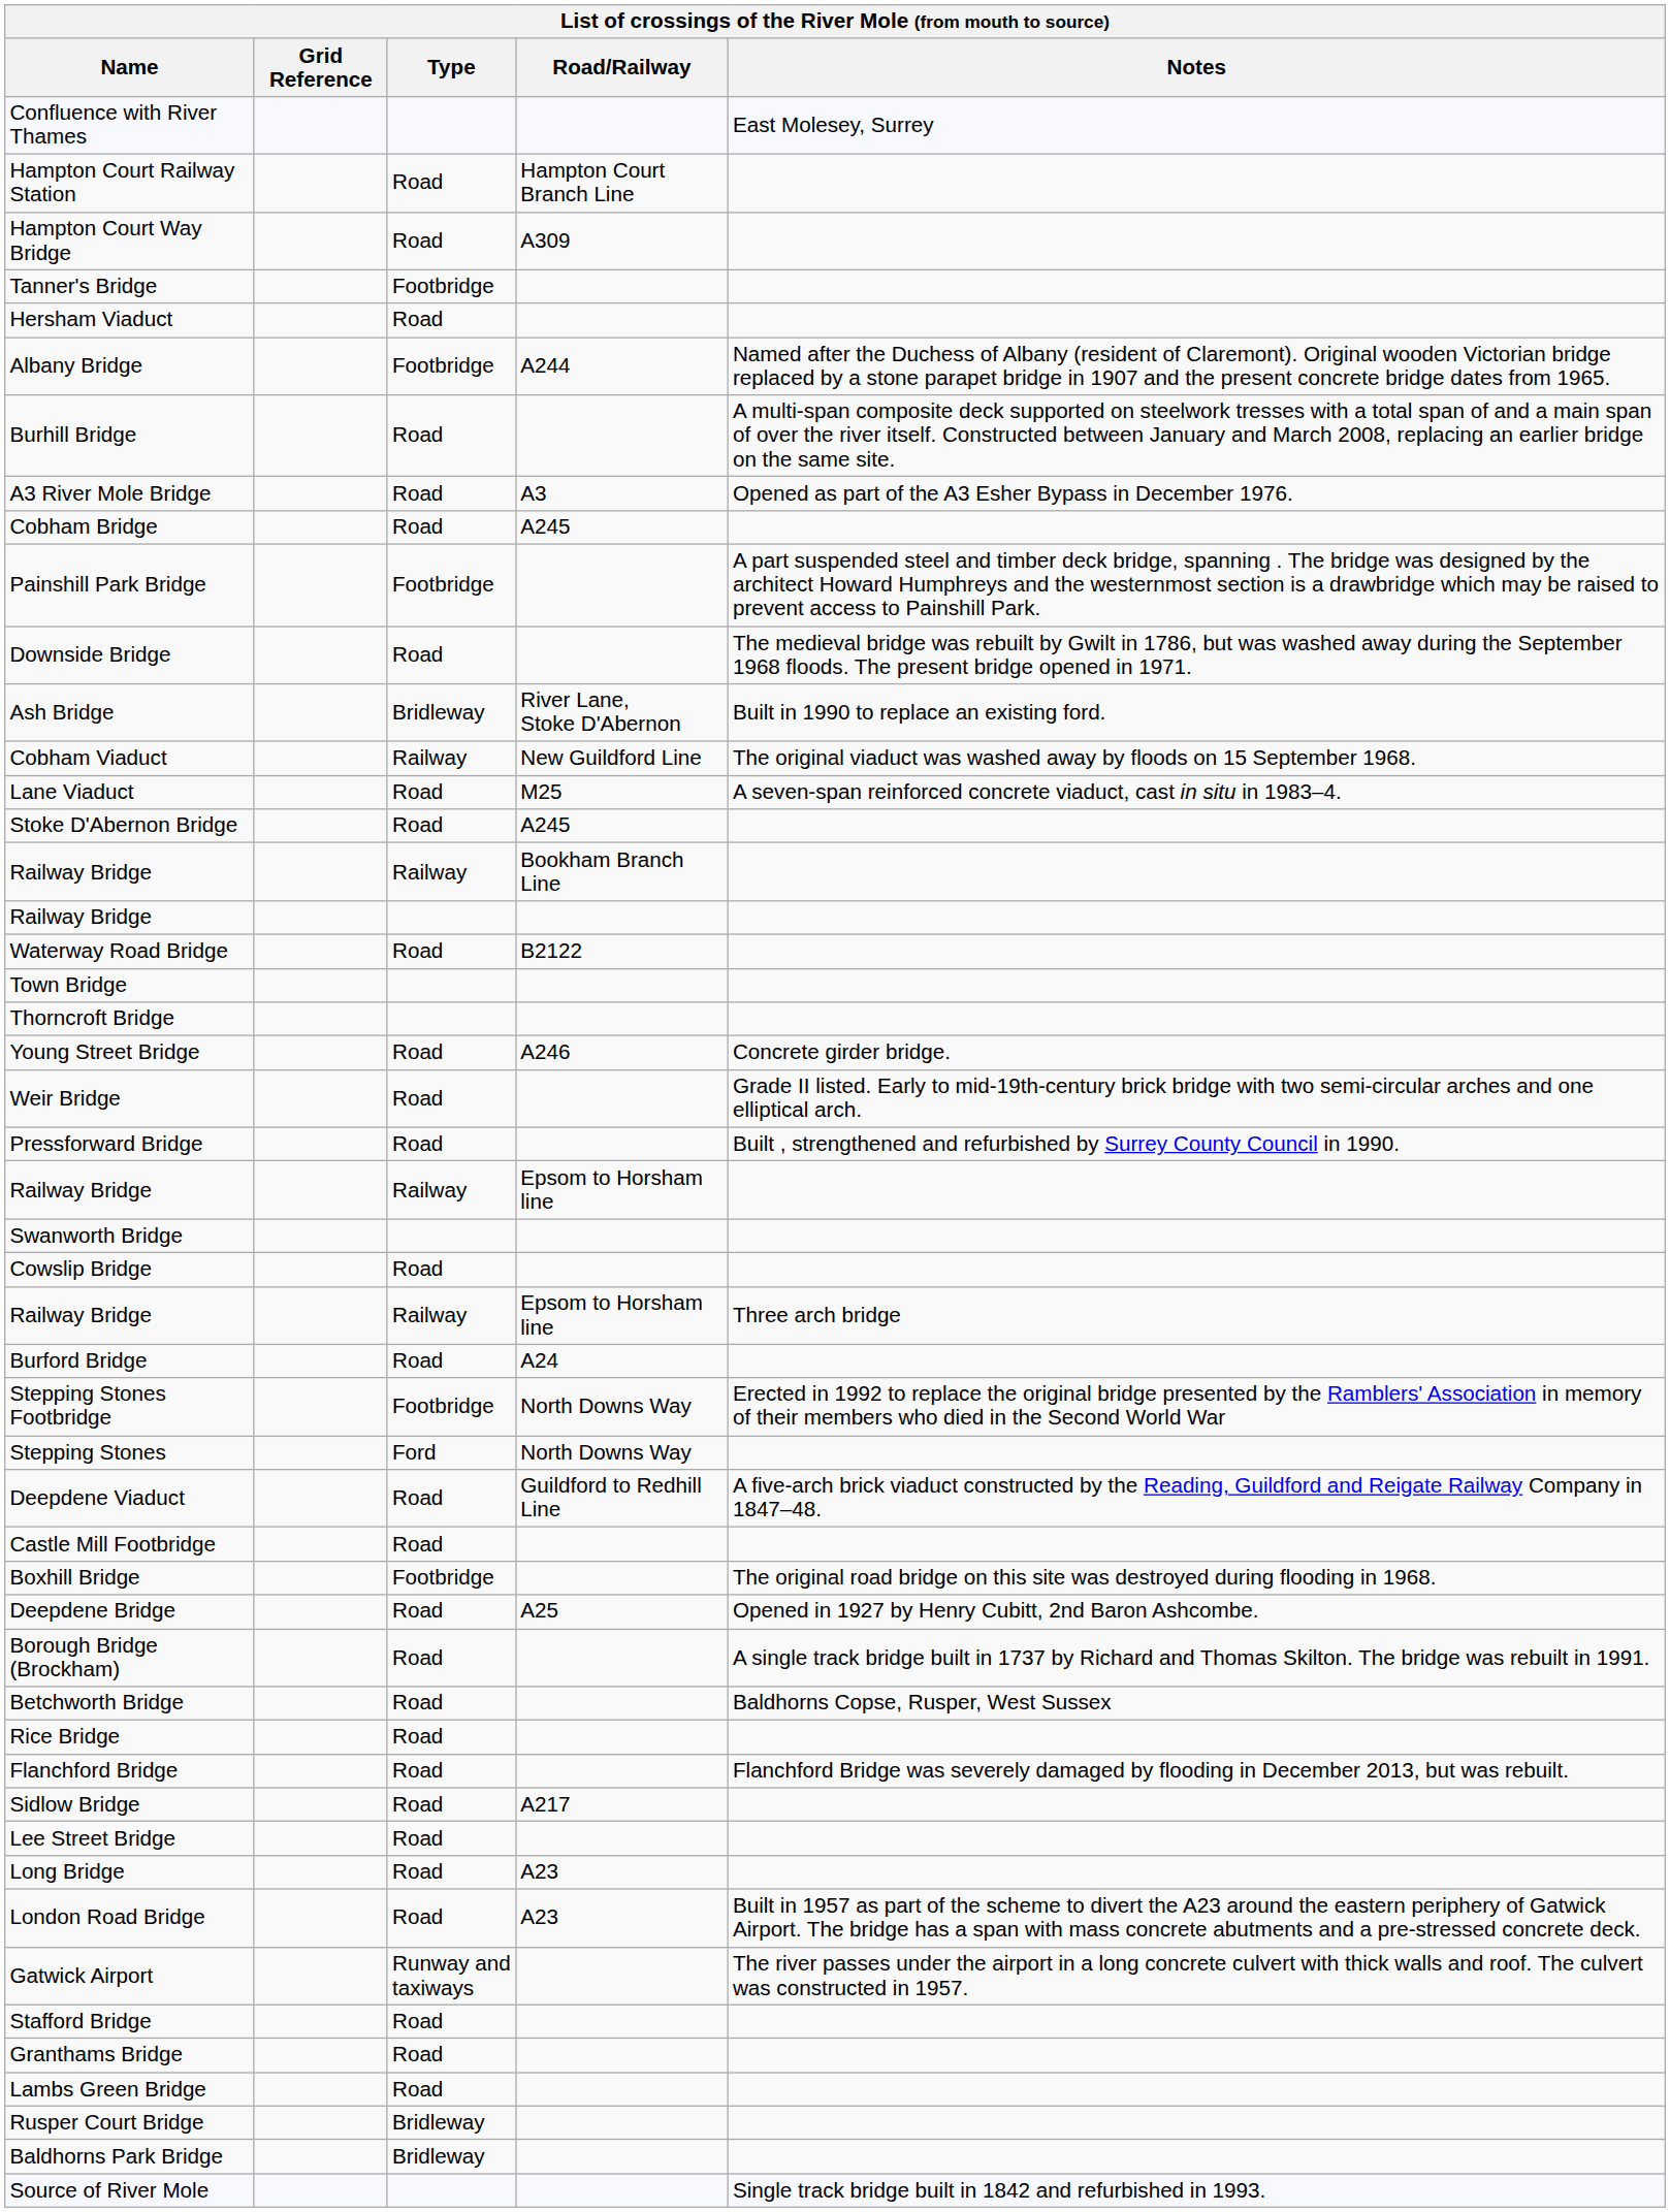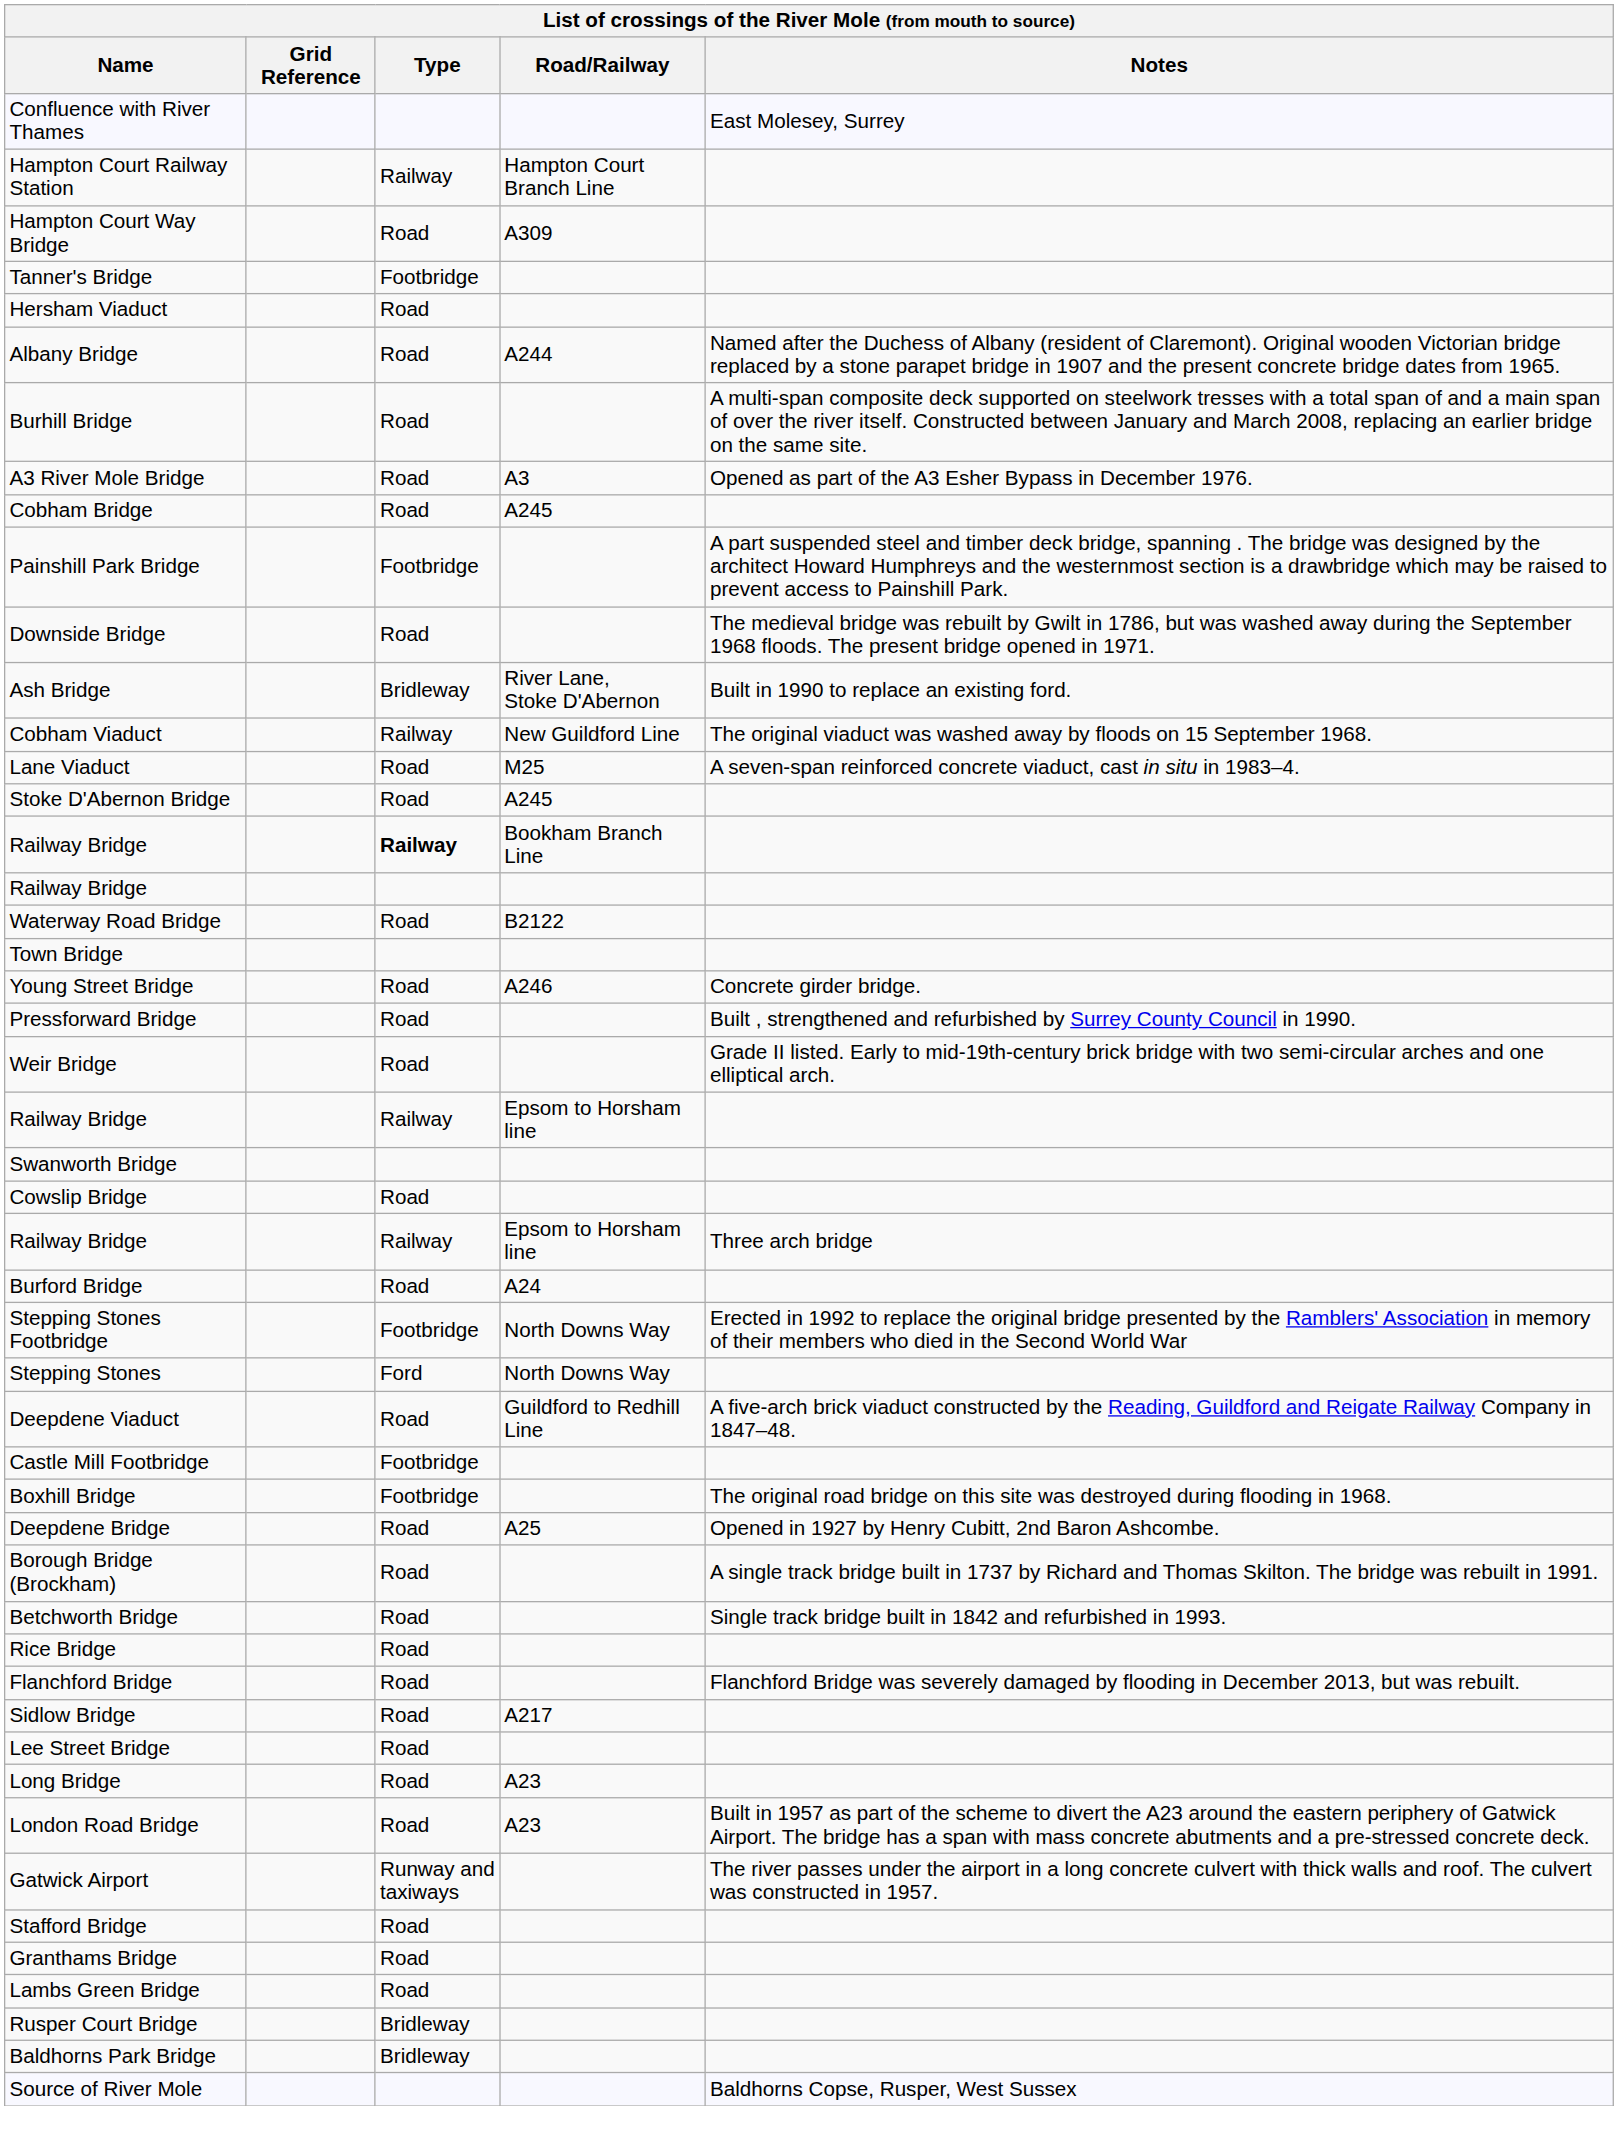Hampton Court Railway Station | Type: Road -> Railway
Albany Bridge | Type: Footbridge -> Road
Railway Bridge / Bookham Branch Line | Type: normal -> bold
- row: Thorncroft Bridge
rows swapped: Pressforward Bridge <-> Weir Bridge
Castle Mill Footbridge | Type: Road -> Footbridge
Betchworth Bridge | Notes: Baldhorns Copse, Rusper, West Sussex -> Single track bridge built in 1842 and refurbished in 1993.
Source of River Mole | Notes: Single track bridge built in 1842 and refurbished in 1993. -> Baldhorns Copse, Rusper, West Sussex
